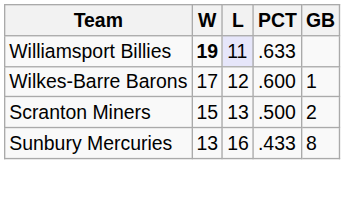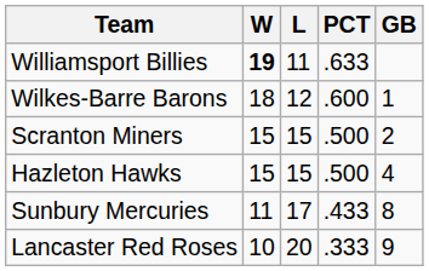Williamsport Billies | L: lavender background -> no background
Wilkes-Barre Barons | W: 17 -> 18
Scranton Miners | L: 13 -> 15
+ row: Hazleton Hawks | 15 | 15 | .500 | 4
Sunbury Mercuries | W: 13 -> 11
Sunbury Mercuries | L: 16 -> 17
+ row: Lancaster Red Roses | 10 | 20 | .333 | 9
